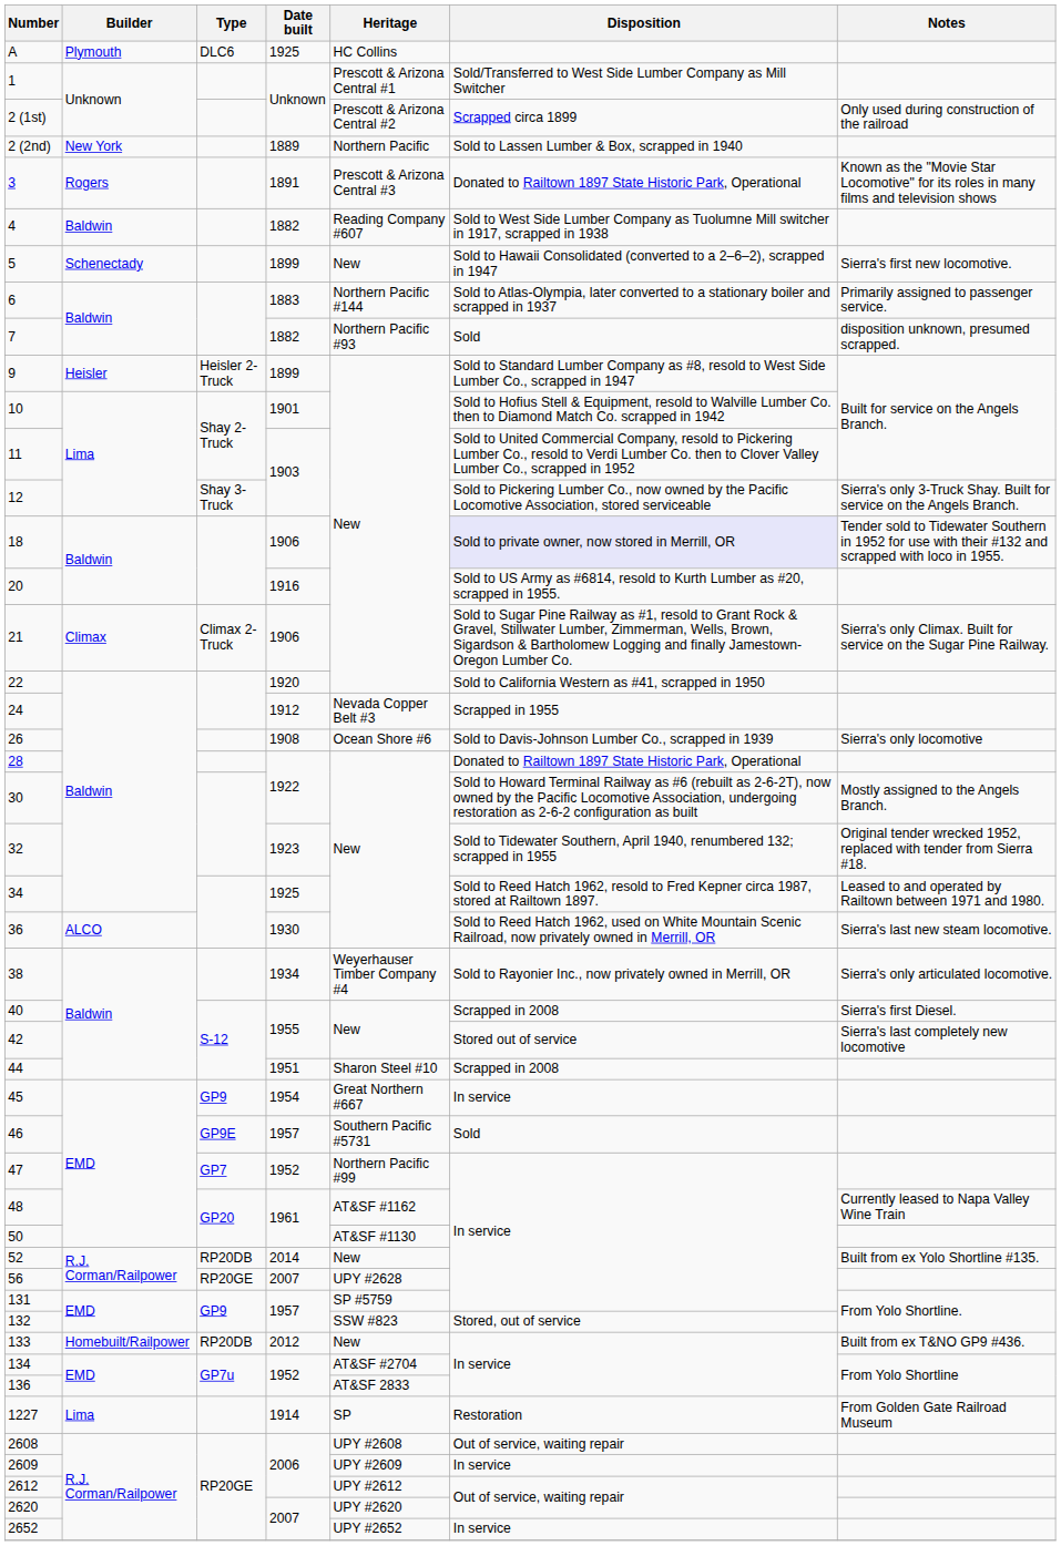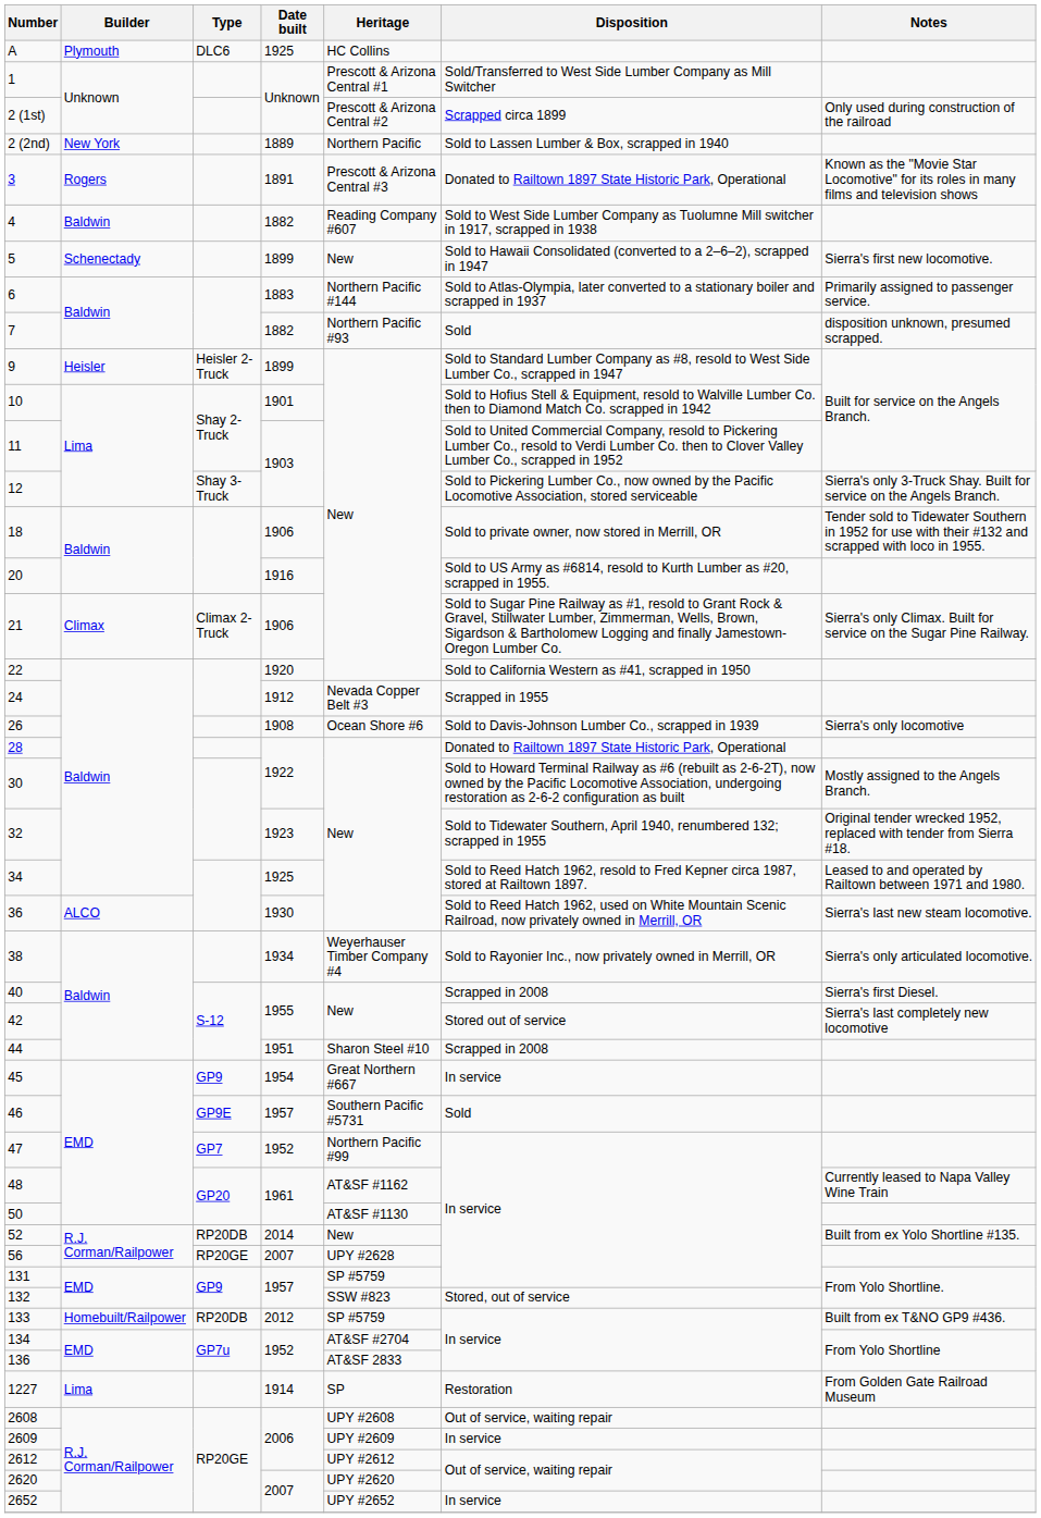18 | Disposition: lavender background -> no background
133 | Heritage: New -> SP #5759
